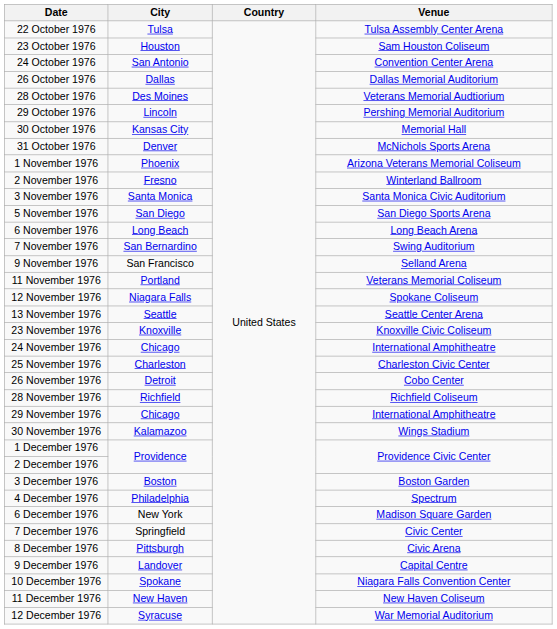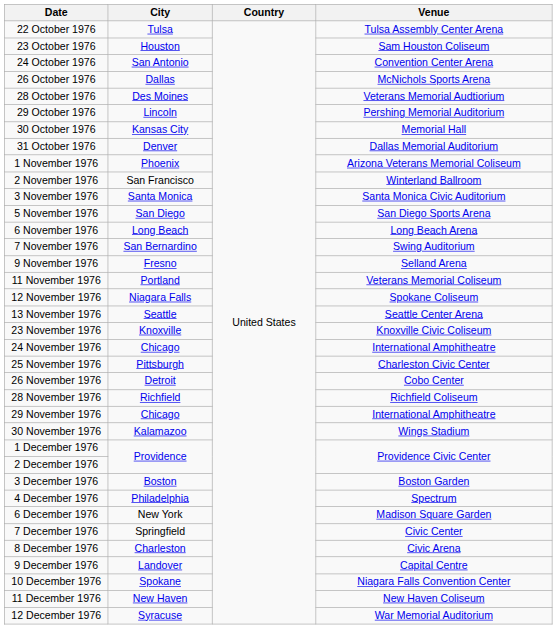26 October 1976 | Venue: Dallas Memorial Auditorium -> McNichols Sports Arena
31 October 1976 | Venue: McNichols Sports Arena -> Dallas Memorial Auditorium
2 November 1976 | City: Fresno -> San Francisco
9 November 1976 | City: San Francisco -> Fresno
25 November 1976 | City: Charleston -> Pittsburgh
8 December 1976 | City: Pittsburgh -> Charleston
